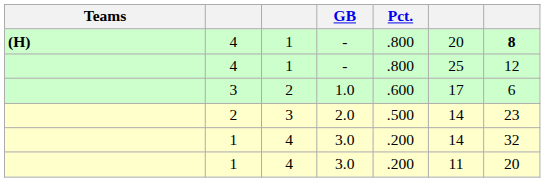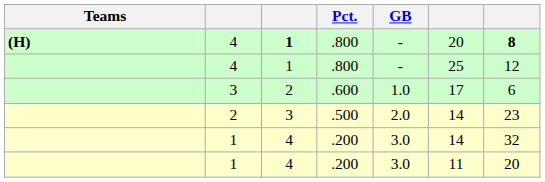columns swapped: Pct. <-> GB
(H) / 4 | column 3: normal -> bold
